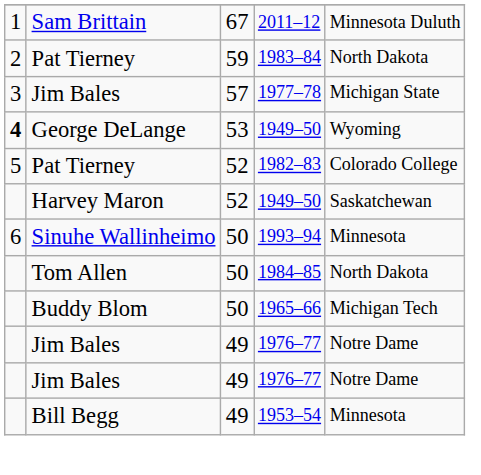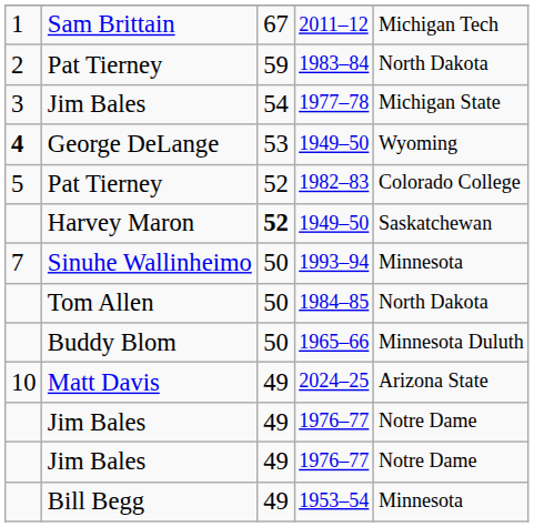2011–12 | column 5: Minnesota Duluth -> Michigan Tech
1977–78 | column 3: 57 -> 54
Harvey Maron / 1949–50 | column 3: normal -> bold
1993–94 | column 1: 6 -> 7
1965–66 | column 5: Michigan Tech -> Minnesota Duluth
+ row: 10 | Matt Davis | 49 | 2024–25 | Arizona State
